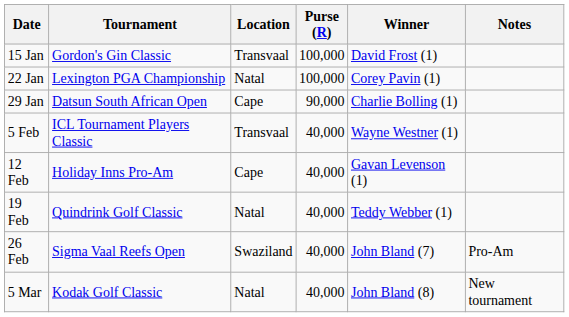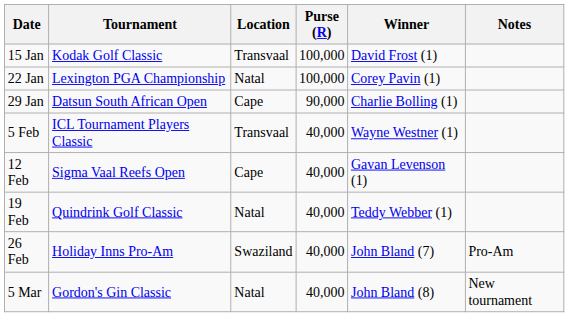15 Jan | Tournament: Gordon's Gin Classic -> Kodak Golf Classic
12 Feb | Tournament: Holiday Inns Pro-Am -> Sigma Vaal Reefs Open
26 Feb | Tournament: Sigma Vaal Reefs Open -> Holiday Inns Pro-Am
5 Mar | Tournament: Kodak Golf Classic -> Gordon's Gin Classic
